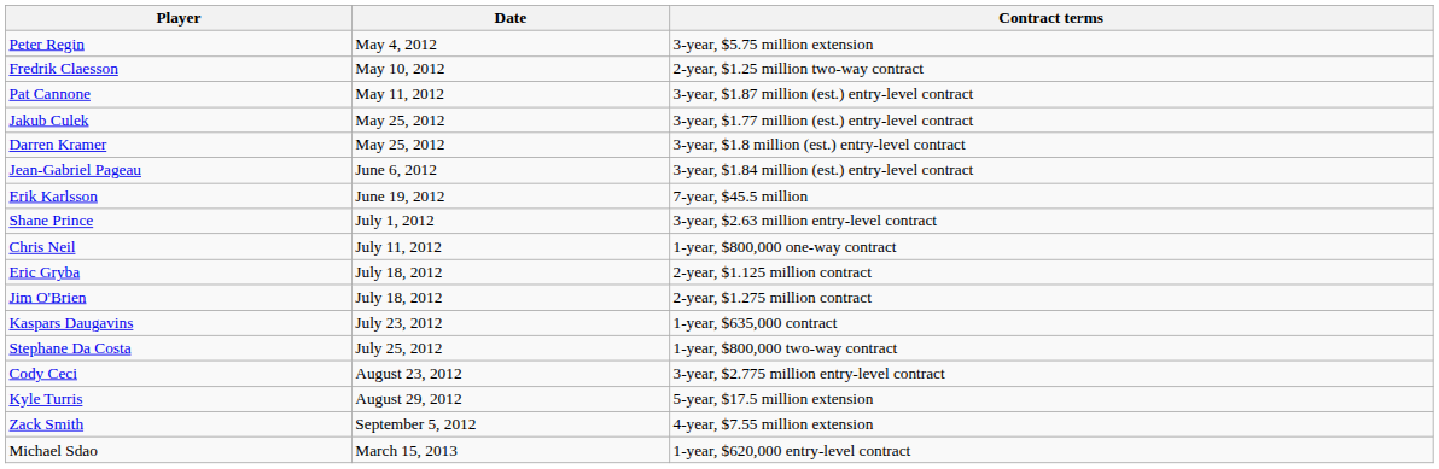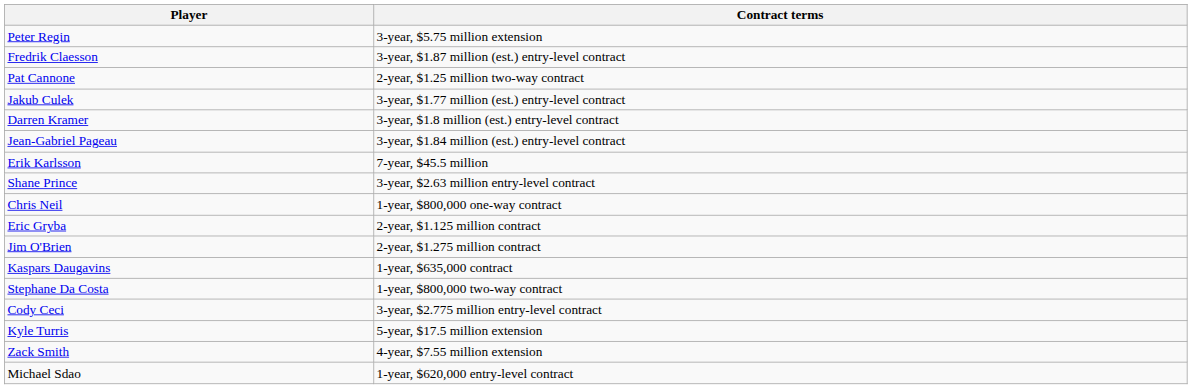- column: Date | May 4, 2012 | May 10, 2012 | May 11, 2012 | May 25, 2012 | May 25, 2012 | June 6, 2012 | June 19, 2012 | July 1, 2012 | July 11, 2012 | July 18, 2012 | July 18, 2012 | July 23, 2012 | July 25, 2012 | August 23, 2012 | August 29, 2012 | September 5, 2012 | March 15, 2013
Fredrik Claesson | Contract terms: 2-year, $1.25 million two-way contract -> 3-year, $1.87 million (est.) entry-level contract
Pat Cannone | Contract terms: 3-year, $1.87 million (est.) entry-level contract -> 2-year, $1.25 million two-way contract
